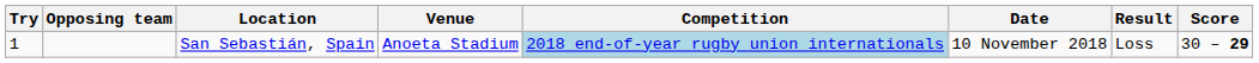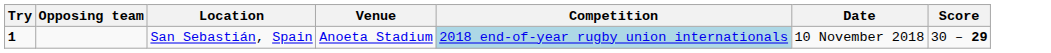- column: Result | Loss
San Sebastián, Spain | Try: normal -> bold
